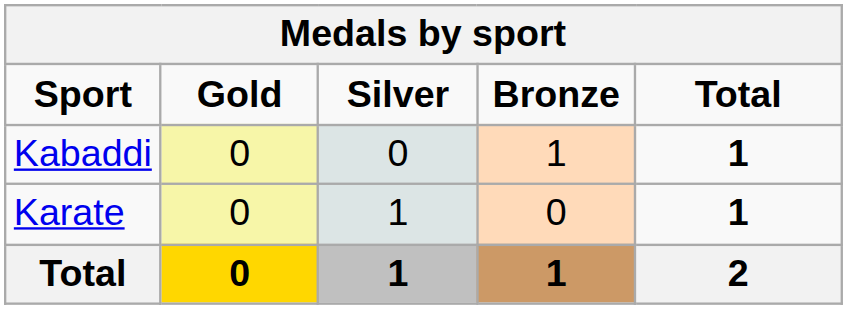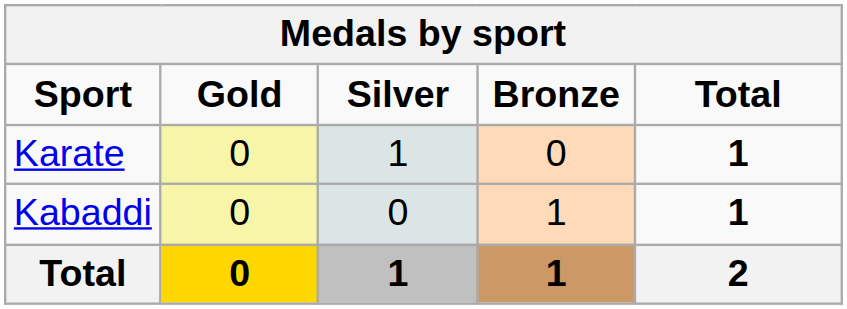rows swapped: Kabaddi <-> Karate
